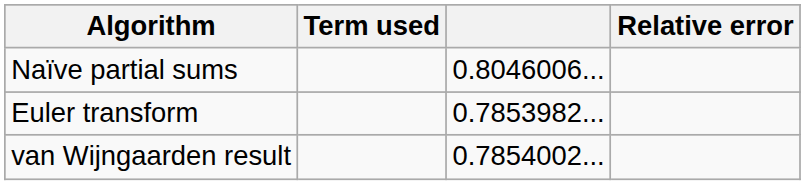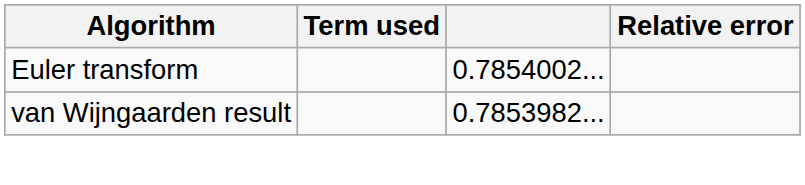- row: Naïve partial sums | 0.8046006...
Euler transform | column 3: 0.7853982... -> 0.7854002...
van Wijngaarden result | column 3: 0.7854002... -> 0.7853982...
